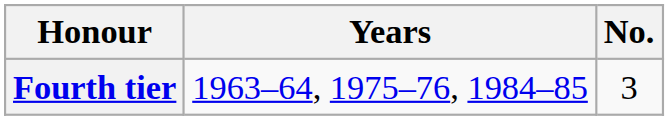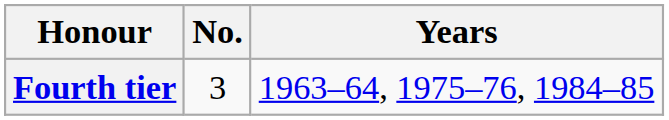columns swapped: No. <-> Years
